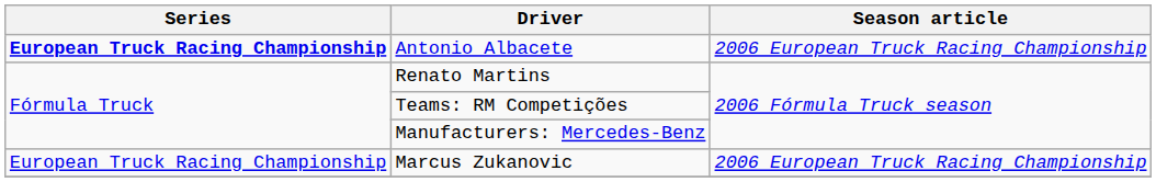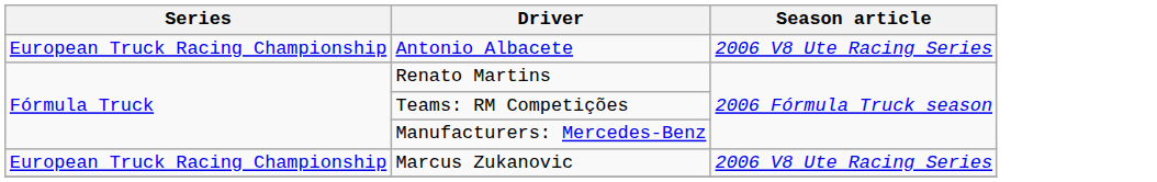Antonio Albacete | Series: bold -> normal
Antonio Albacete | Season article: 2006 European Truck Racing Championship -> 2006 V8 Ute Racing Series
Marcus Zukanovic | Season article: 2006 European Truck Racing Championship -> 2006 V8 Ute Racing Series
